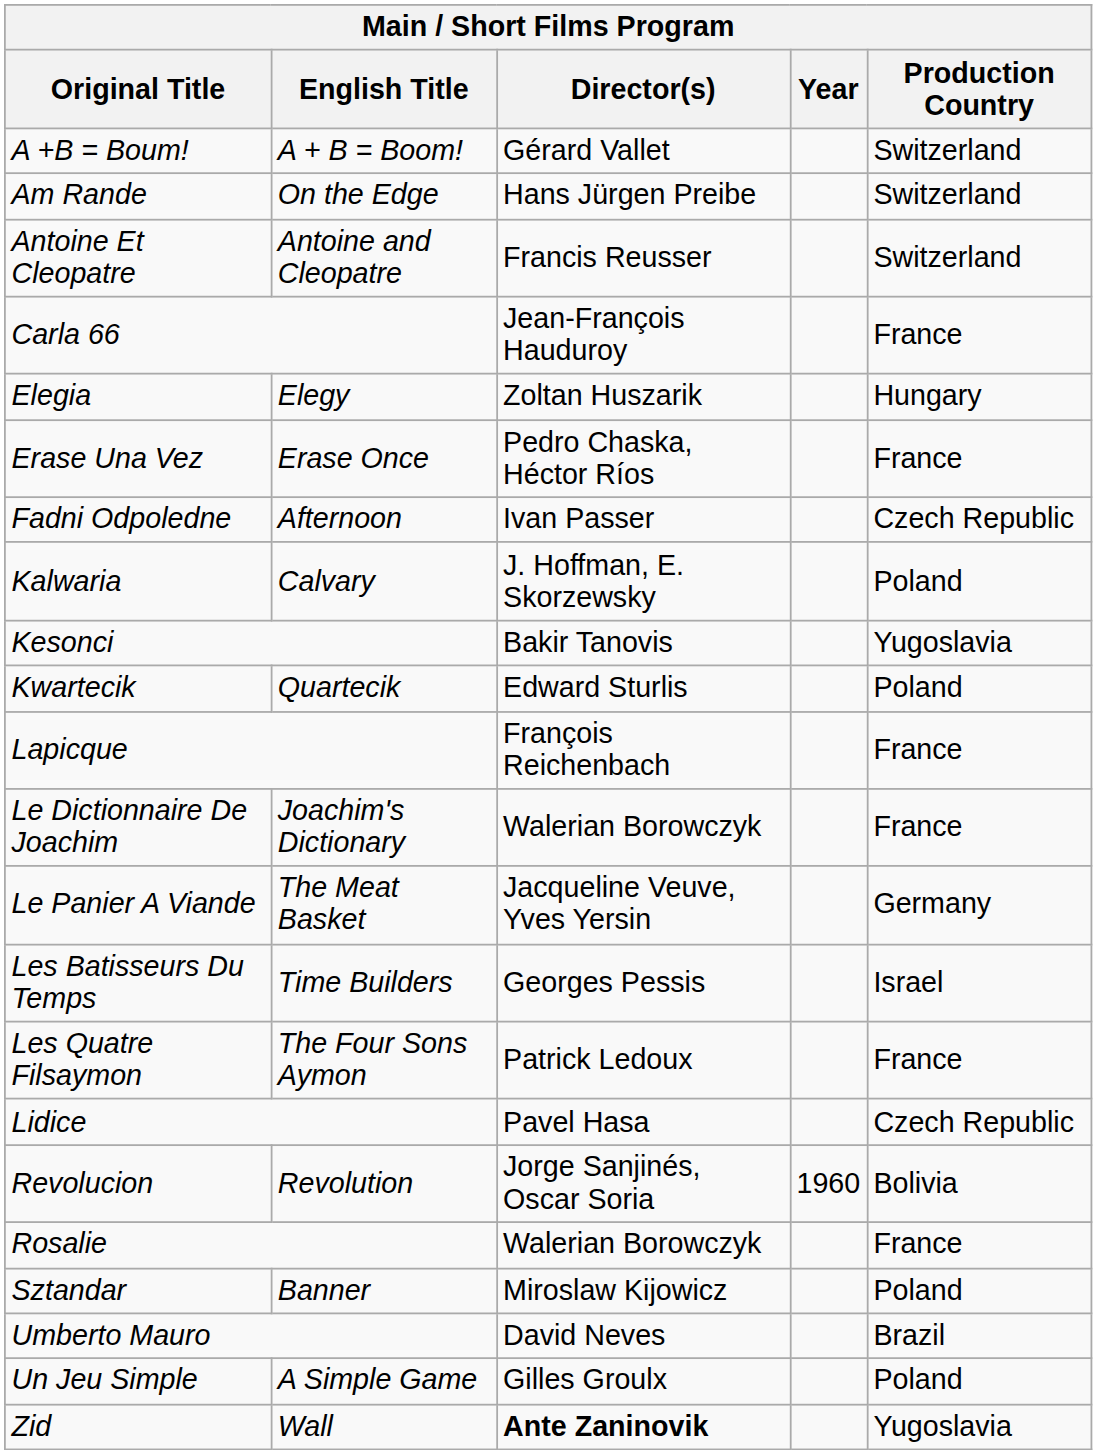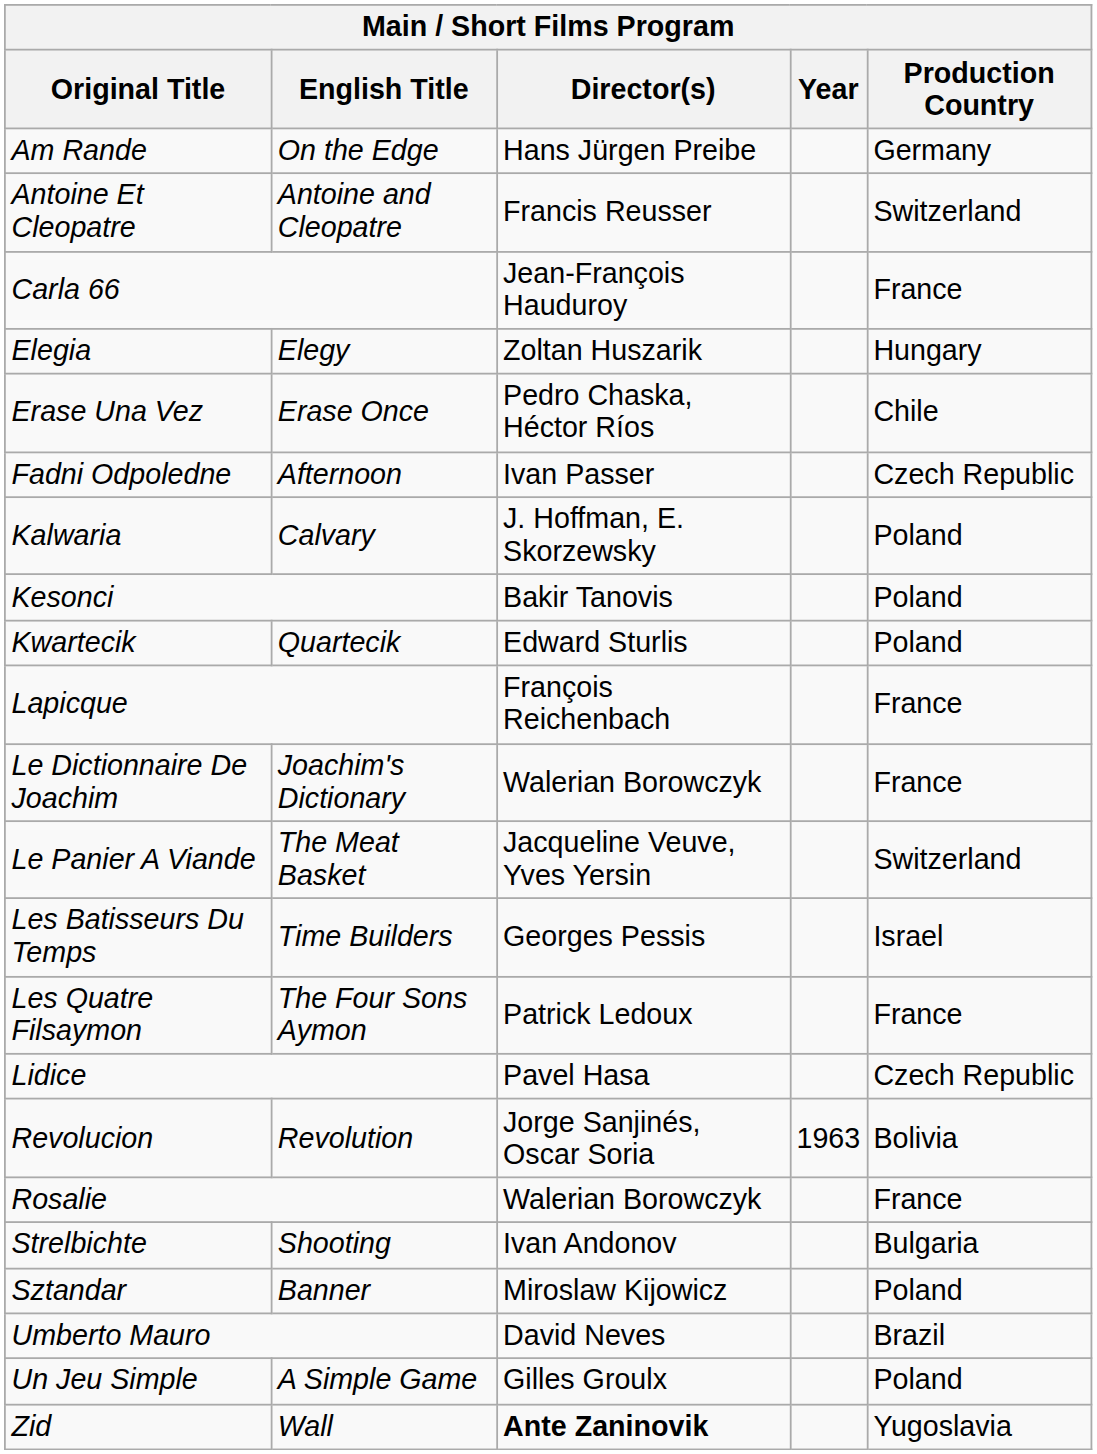- row: A +B = Boum! | A + B = Boom! | Gérard Vallet | Switzerland
Am Rande | Production Country: Switzerland -> Germany
Erase Una Vez | Production Country: France -> Chile
Kesonci | Production Country: Yugoslavia -> Poland
Le Panier A Viande | Production Country: Germany -> Switzerland
Revolucion | Year: 1960 -> 1963
+ row: Strelbichte | Shooting | Ivan Andonov | Bulgaria
